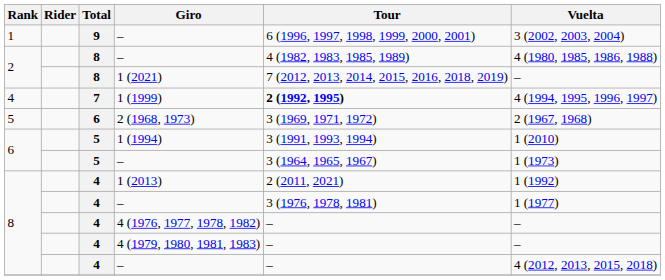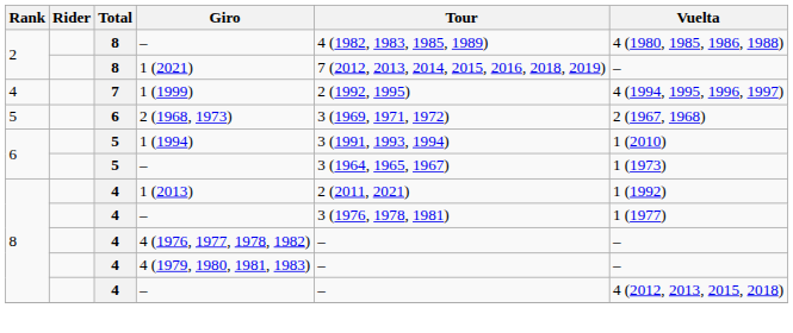- row: 1 | 9 | – | 6 (1996, 1997, 1998, 1999, 2000, 2001) | 3 (2002, 2003, 2004)
1 (1999) | Tour: bold -> normal
